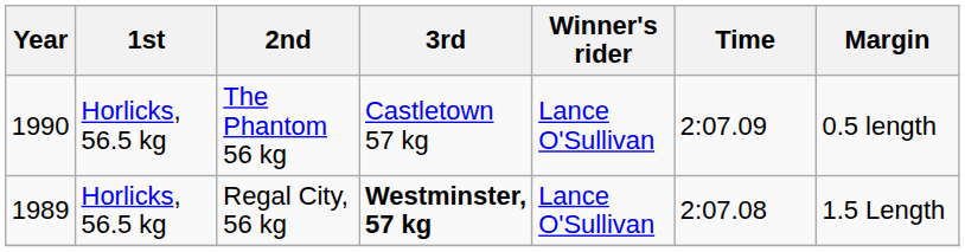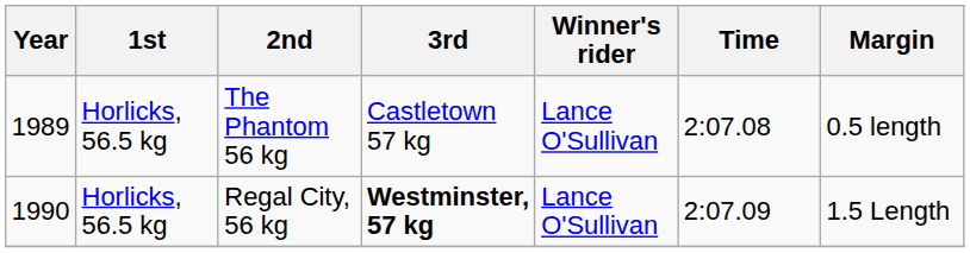The Phantom 56 kg | Year: 1990 -> 1989
The Phantom 56 kg | Time: 2:07.09 -> 2:07.08
Regal City, 56 kg | Year: 1989 -> 1990
Regal City, 56 kg | Time: 2:07.08 -> 2:07.09
